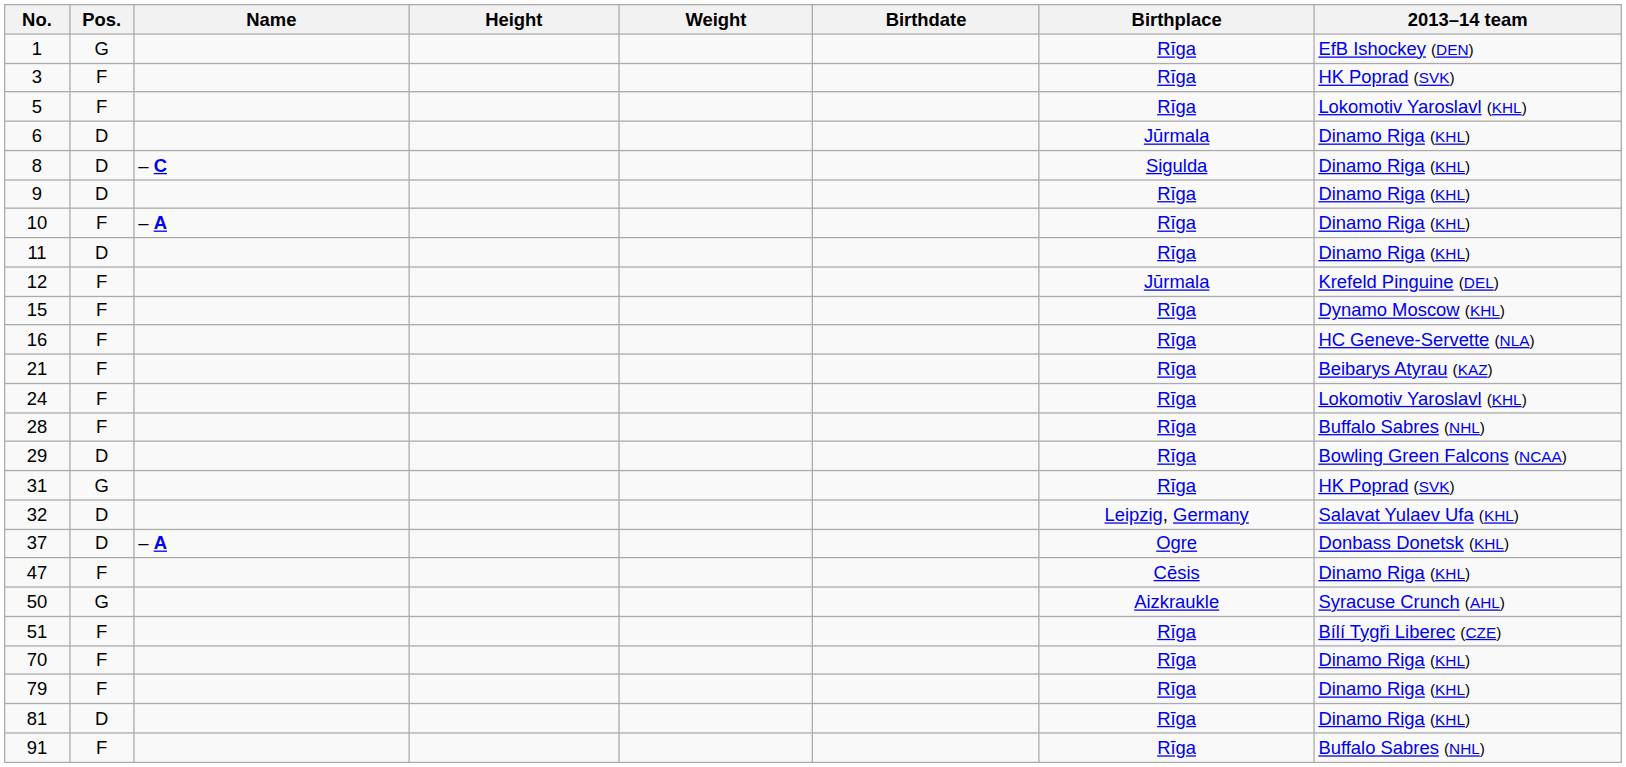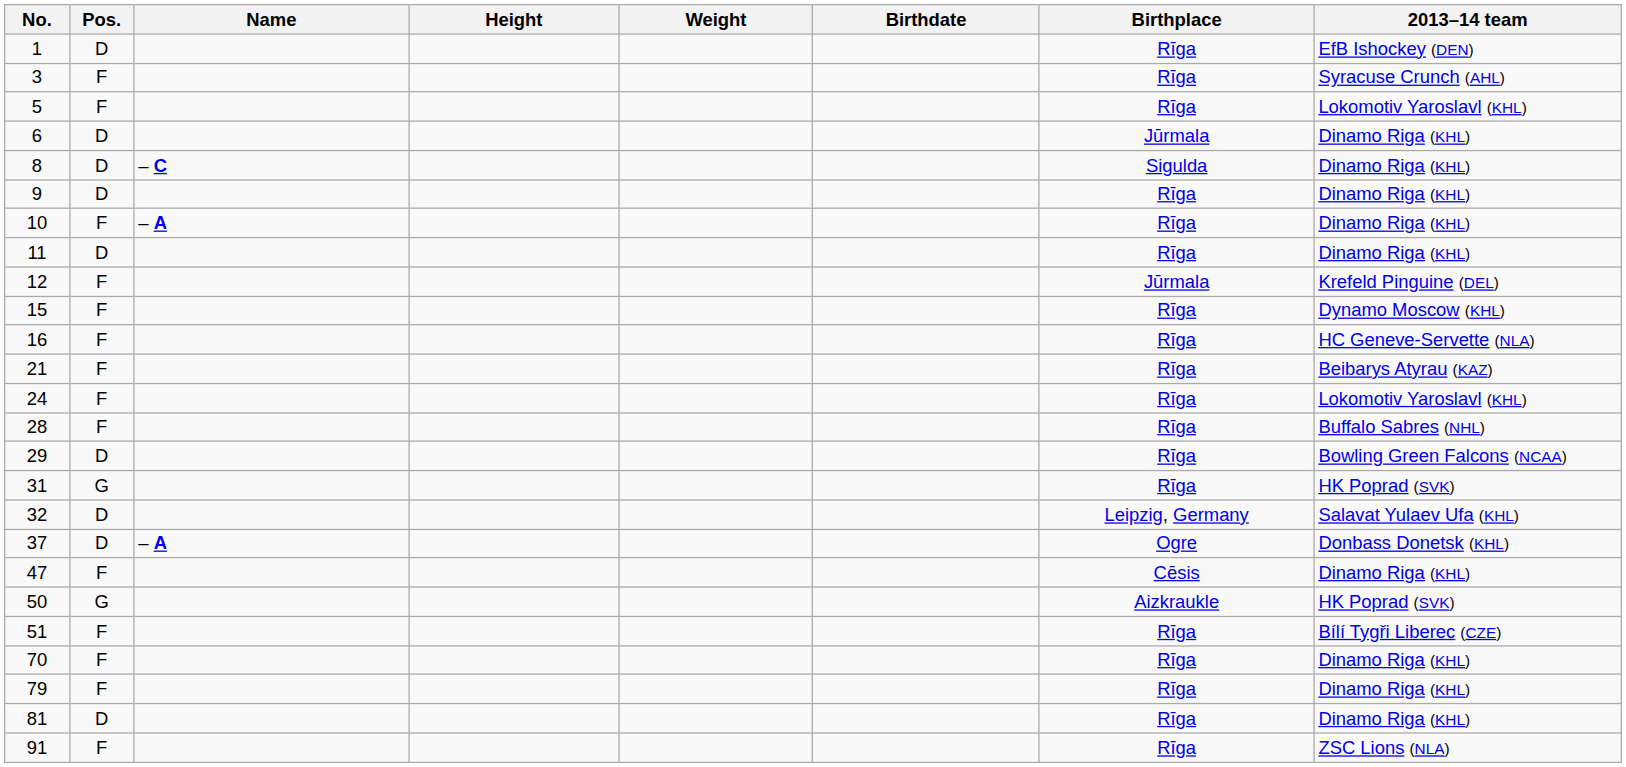1 | Pos.: G -> D
3 | 2013–14 team: HK Poprad (SVK) -> Syracuse Crunch (AHL)
50 | 2013–14 team: Syracuse Crunch (AHL) -> HK Poprad (SVK)
91 | 2013–14 team: Buffalo Sabres (NHL) -> ZSC Lions (NLA)
